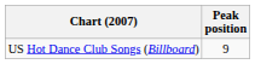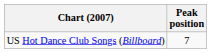US Hot Dance Club Songs (Billboard) | Peak position: 9 -> 7
